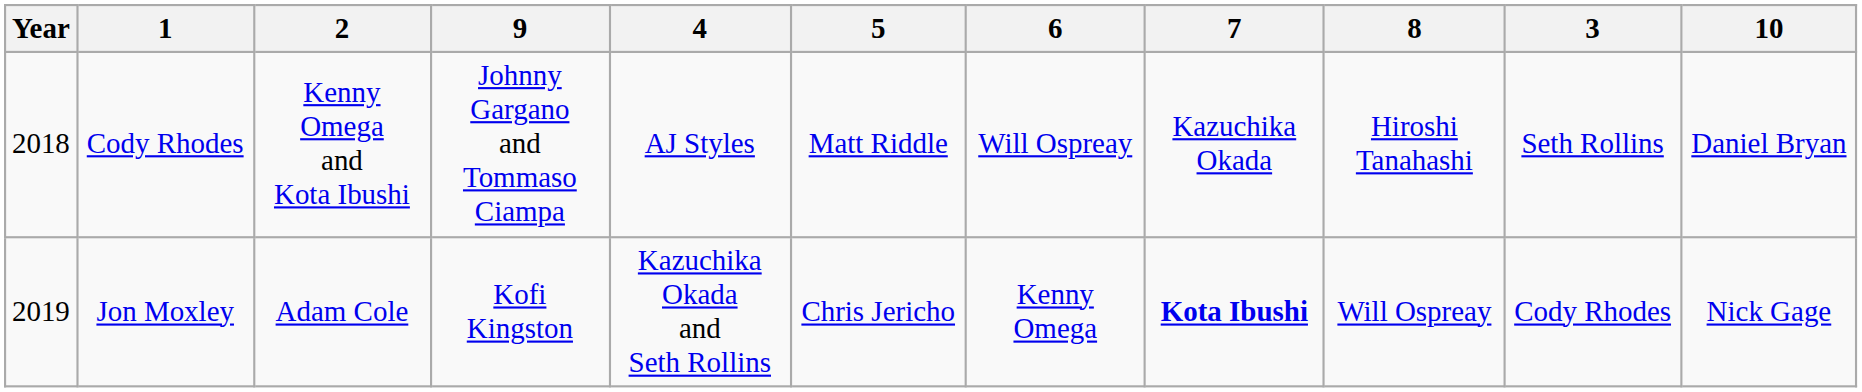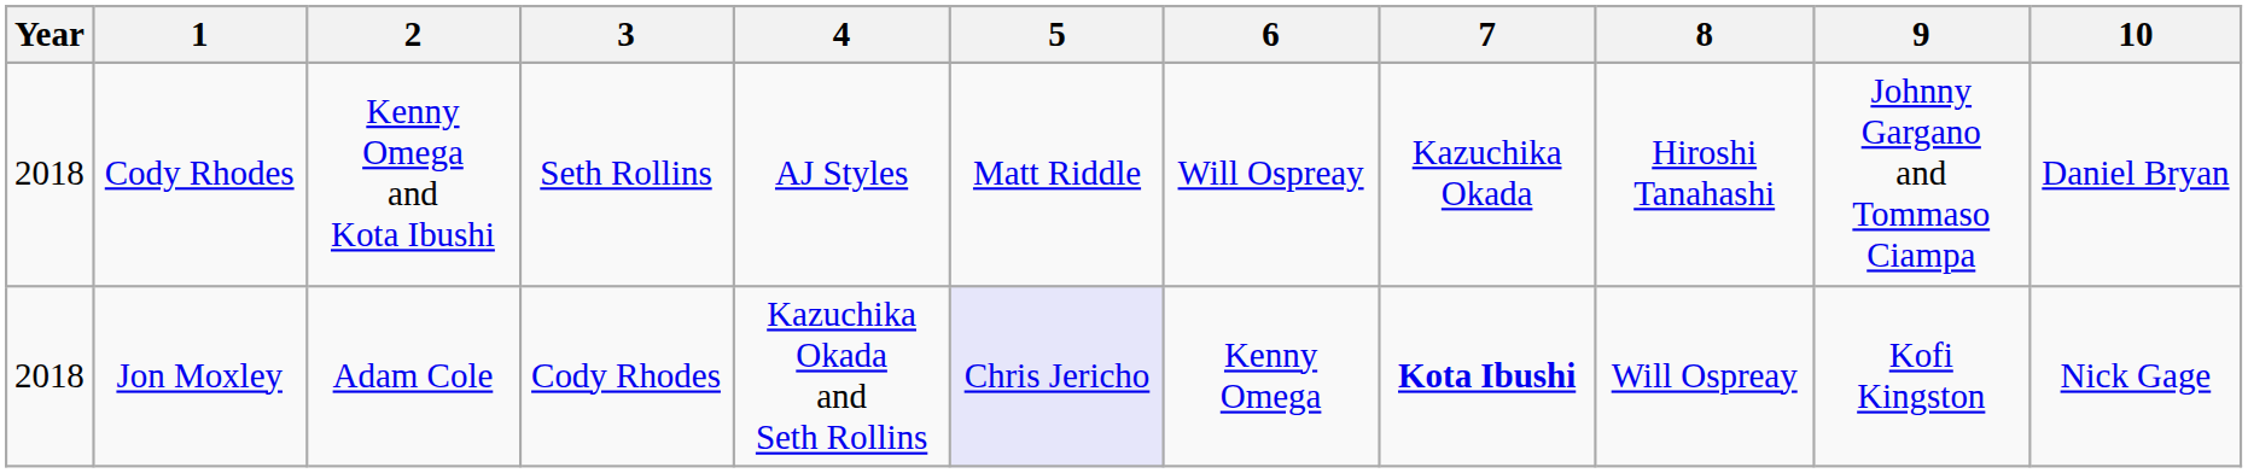columns swapped: 3 <-> 9
Jon Moxley | Year: 2019 -> 2018
Jon Moxley | 5: no background -> lavender background
